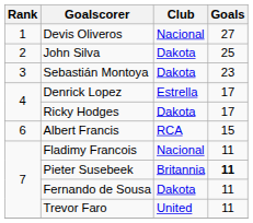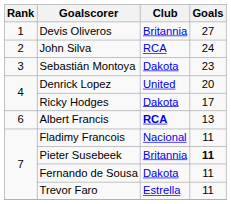Devis Oliveros | Club: Nacional -> Britannia
John Silva | Club: Dakota -> RCA
John Silva | Goals: 25 -> 24
Denrick Lopez | Club: Estrella -> United
Denrick Lopez | Goals: 17 -> 20
Albert Francis | Club: normal -> bold
Albert Francis | Goals: 15 -> 13
Trevor Faro | Club: United -> Estrella
